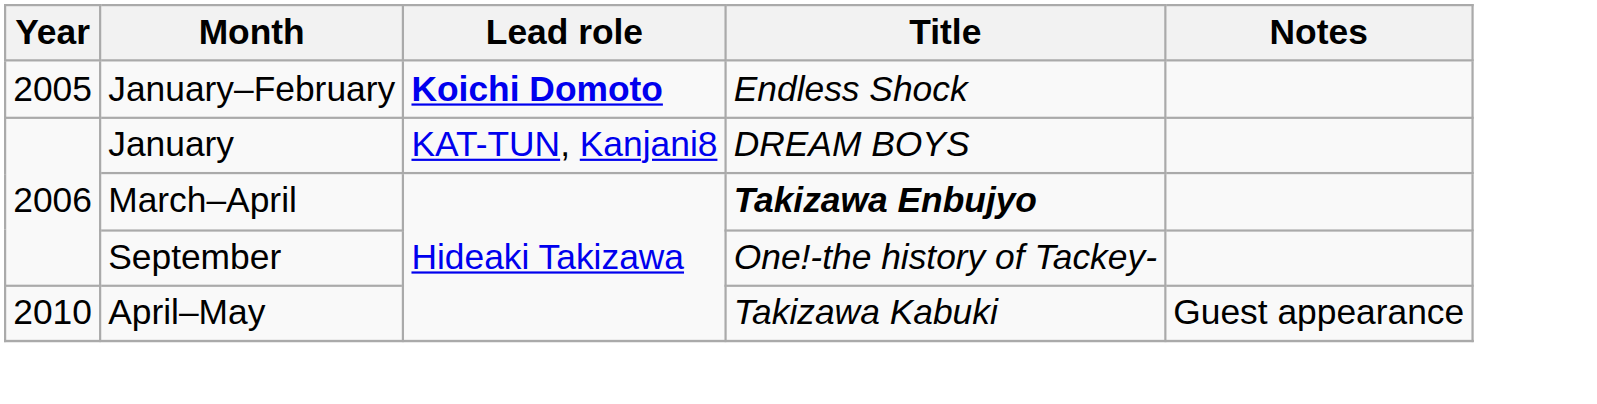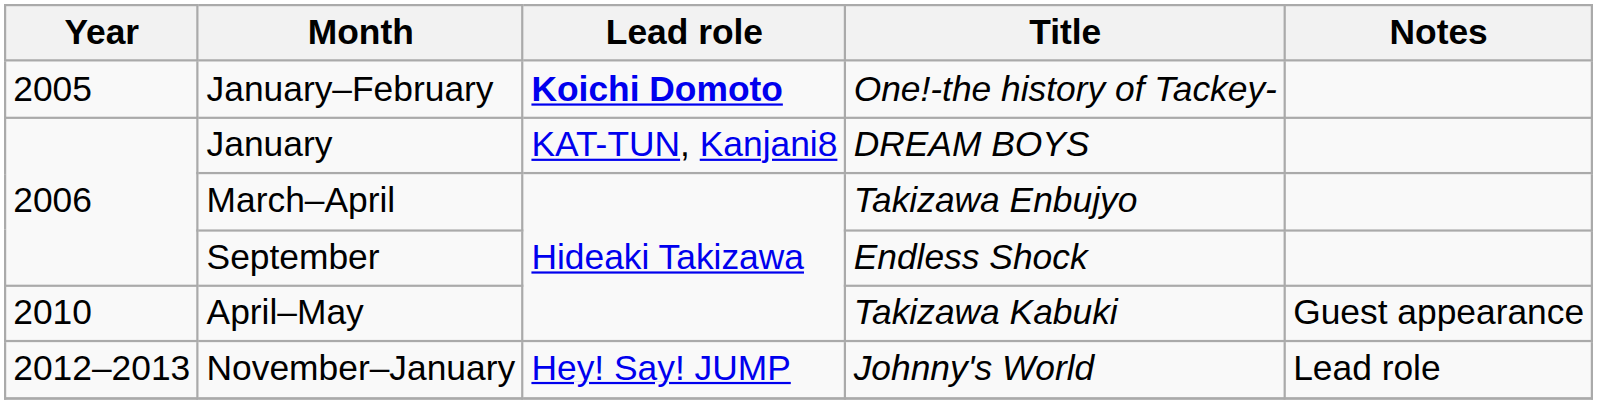January–February | Title: Endless Shock -> One!-the history of Tackey-
March–April | Title: bold -> normal
September | Title: One!-the history of Tackey- -> Endless Shock
+ row: 2012–2013 | November–January | Hey! Say! JUMP | Johnny's World | Lead role
